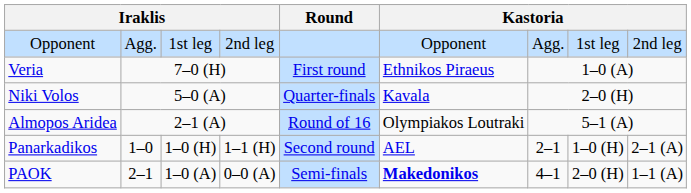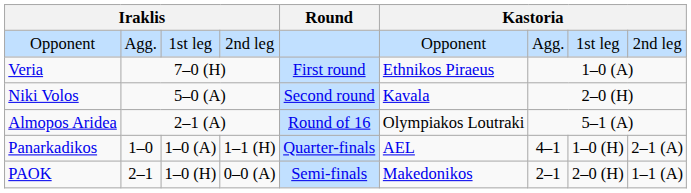Niki Volos | Round: Quarter-finals -> Second round
Panarkadikos | column 3: 1–0 (H) -> 1–0 (A)
Panarkadikos | Round: Second round -> Quarter-finals
Panarkadikos | column 7: 2–1 -> 4–1
PAOK | column 3: 1–0 (A) -> 1–0 (H)
PAOK | column 6: bold -> normal
PAOK | column 7: 4–1 -> 2–1
